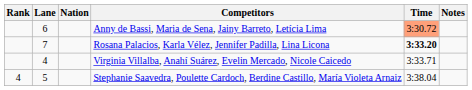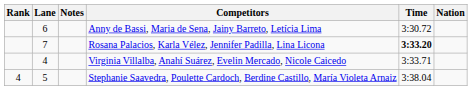columns swapped: Nation <-> Notes
Anny de Bassi, Maria de Sena, Jainy Barreto, Letícia Lima | Time: lightsalmon background -> no background
